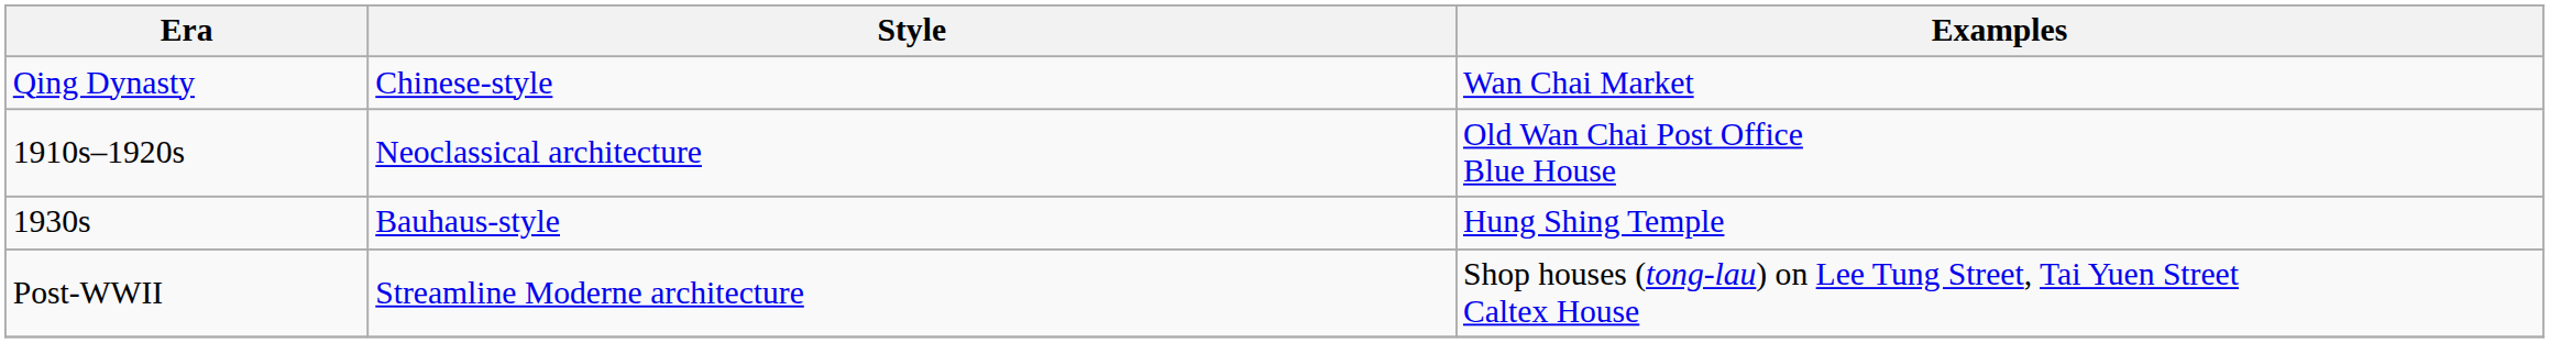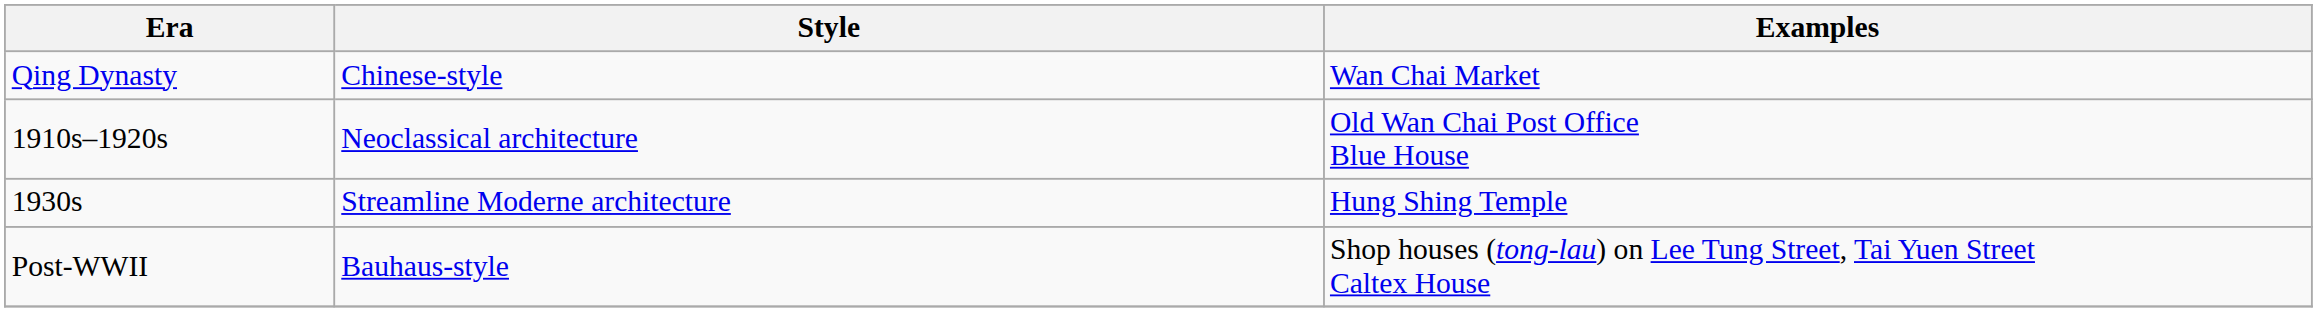1930s | Style: Bauhaus-style -> Streamline Moderne architecture
Post-WWII | Style: Streamline Moderne architecture -> Bauhaus-style
